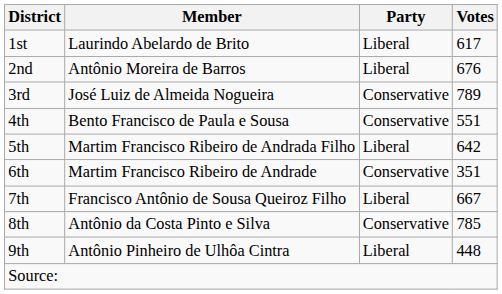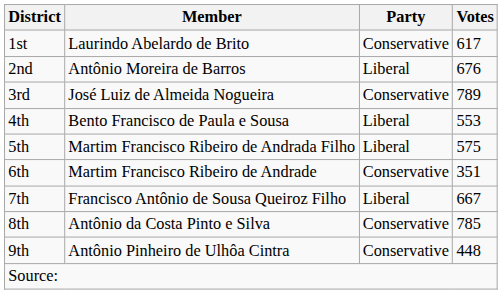1st | Party: Liberal -> Conservative
4th | Party: Conservative -> Liberal
4th | Votes: 551 -> 553
5th | Votes: 642 -> 575
9th | Party: Liberal -> Conservative
